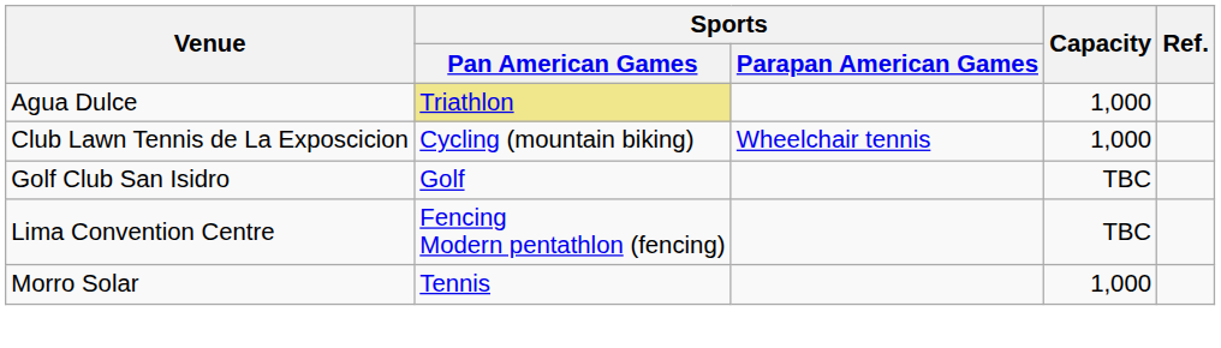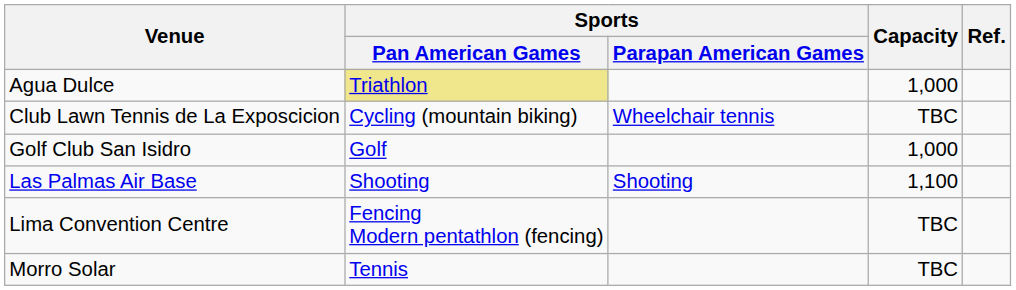Club Lawn Tennis de La Exposcicion | Capacity: 1,000 -> TBC
Golf Club San Isidro | Capacity: TBC -> 1,000
+ row: Las Palmas Air Base | Shooting | Shooting | 1,100
Morro Solar | Capacity: 1,000 -> TBC
